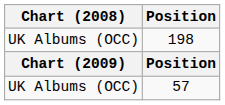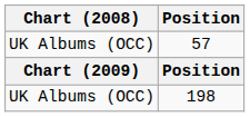rows swapped: 198 <-> 57
